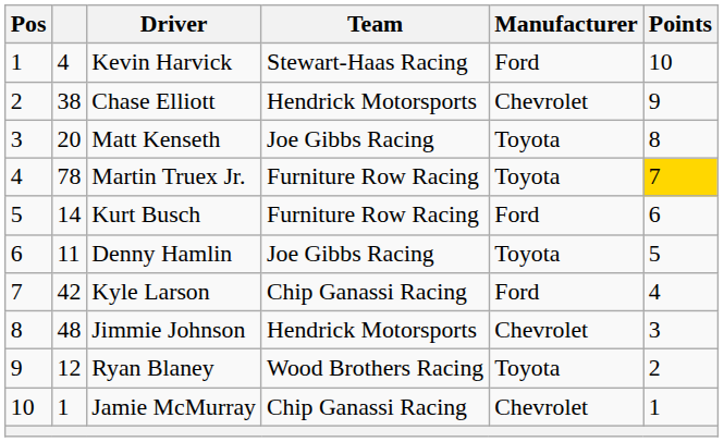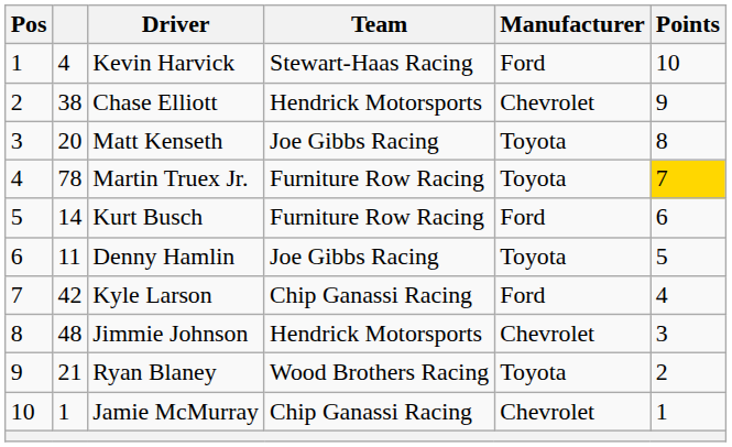Ryan Blaney | column 2: 12 -> 21
